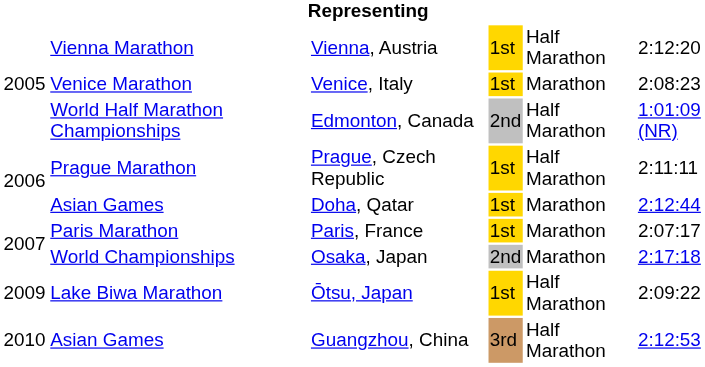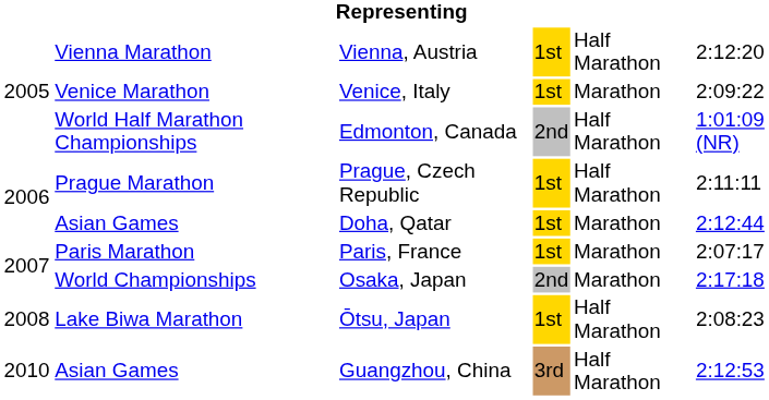Venice, Italy | column 6: 2:08:23 -> 2:09:22
Ōtsu, Japan | column 1: 2009 -> 2008
Ōtsu, Japan | column 6: 2:09:22 -> 2:08:23
